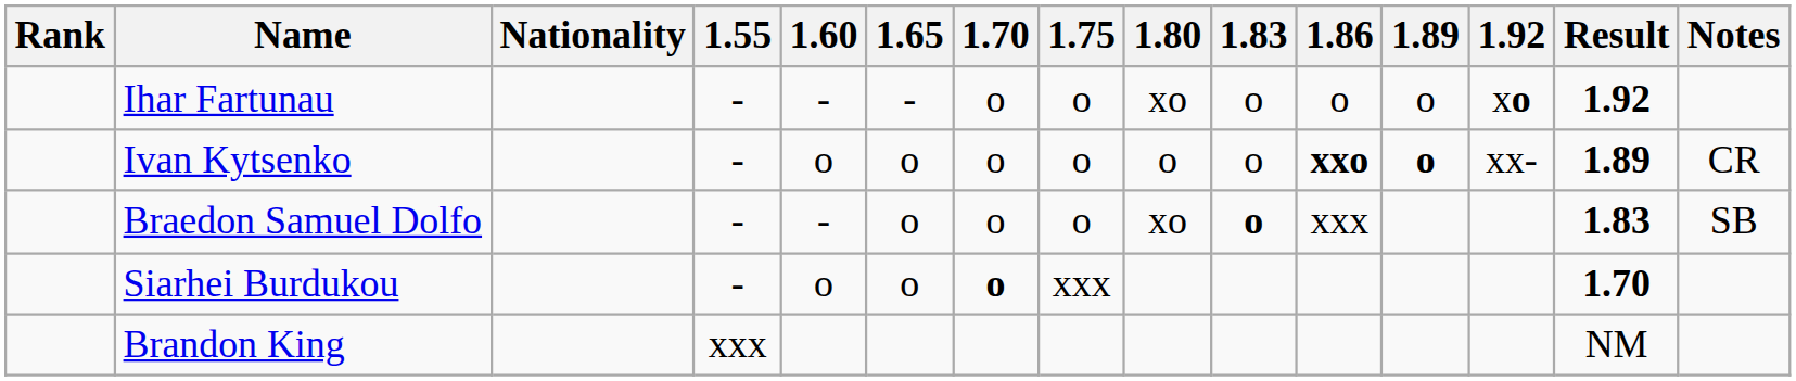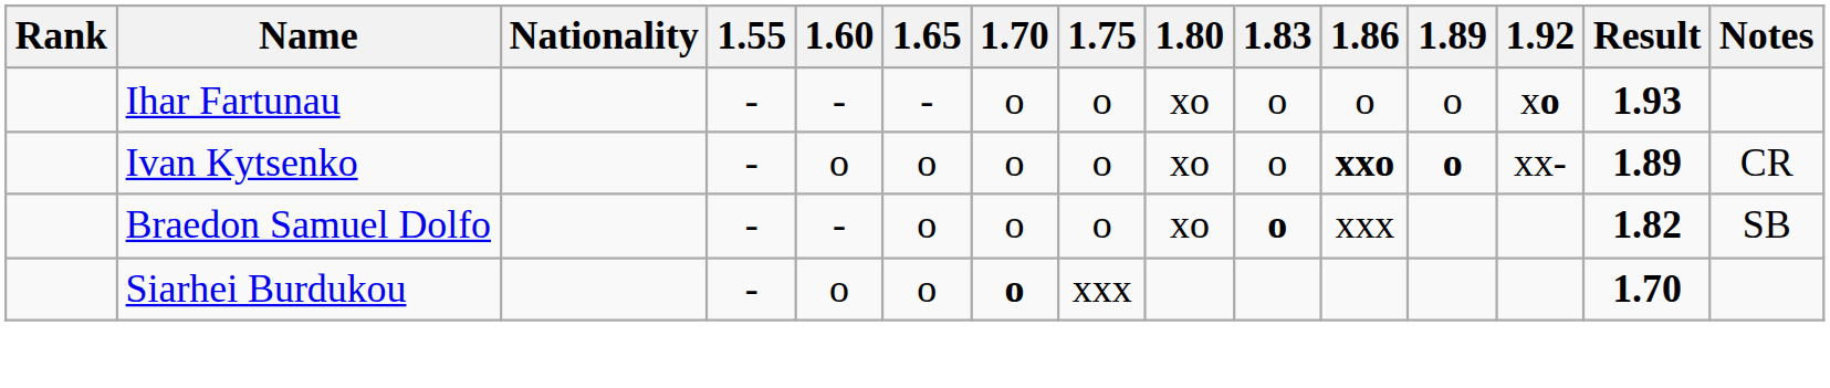Ihar Fartunau | Result: 1.92 -> 1.93
Ivan Kytsenko | 1.80: o -> xo
Braedon Samuel Dolfo | Result: 1.83 -> 1.82
- row: Brandon King | xxx | NM
